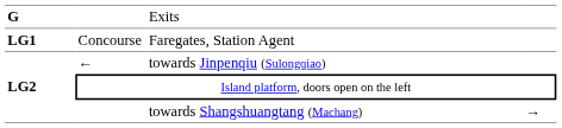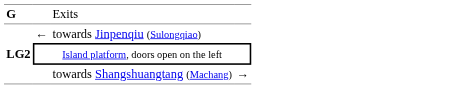- row: LG1 | Concourse | Faregates, Station Agent
